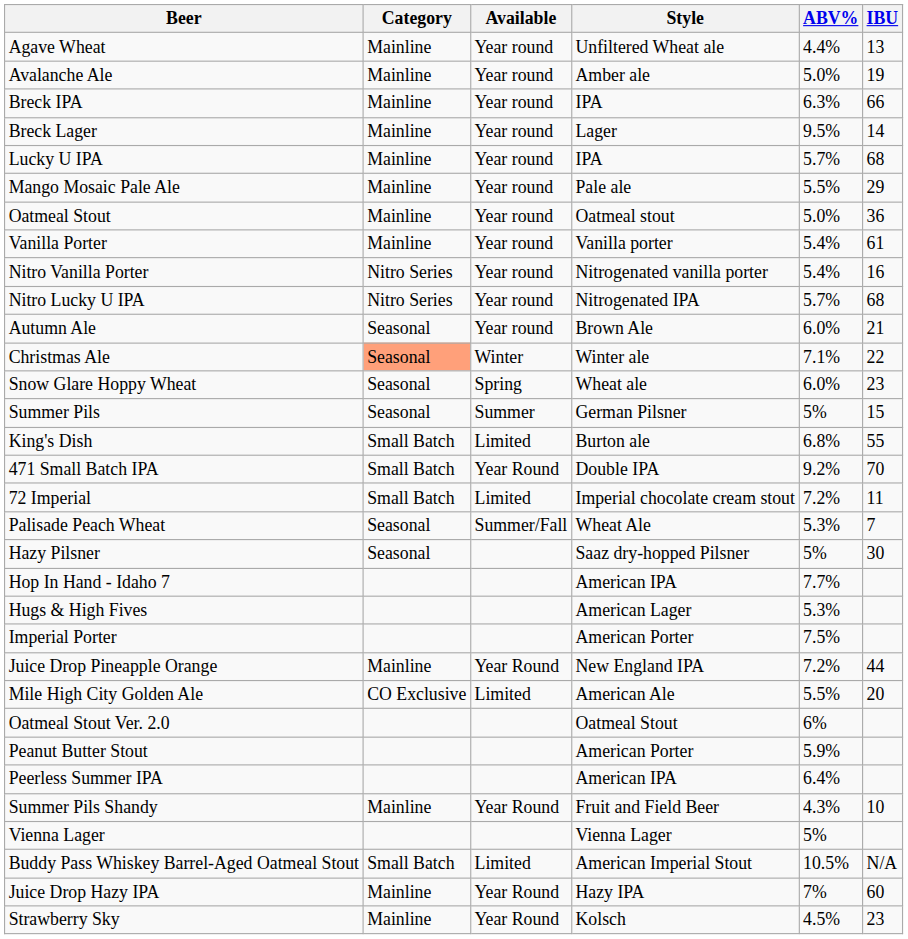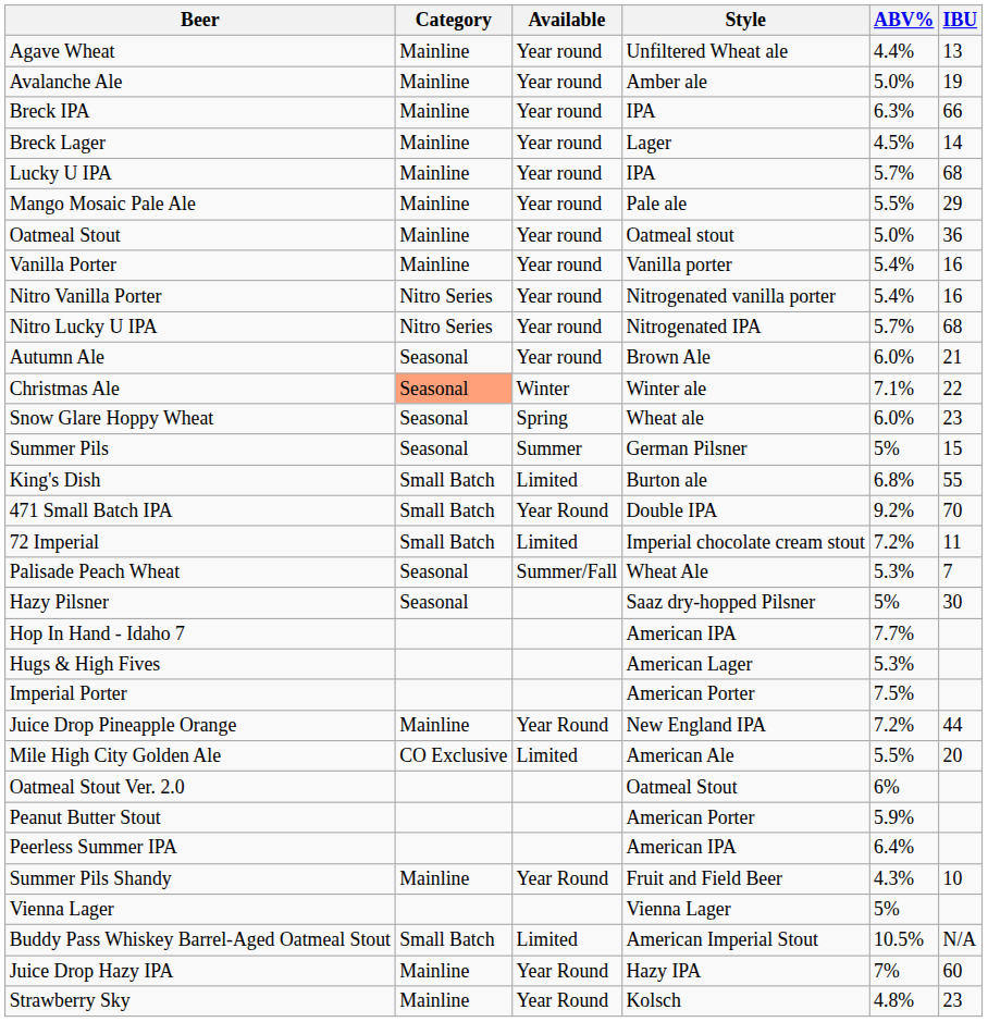Breck Lager | ABV%: 9.5% -> 4.5%
Vanilla Porter | IBU: 61 -> 16
Strawberry Sky | ABV%: 4.5% -> 4.8%
